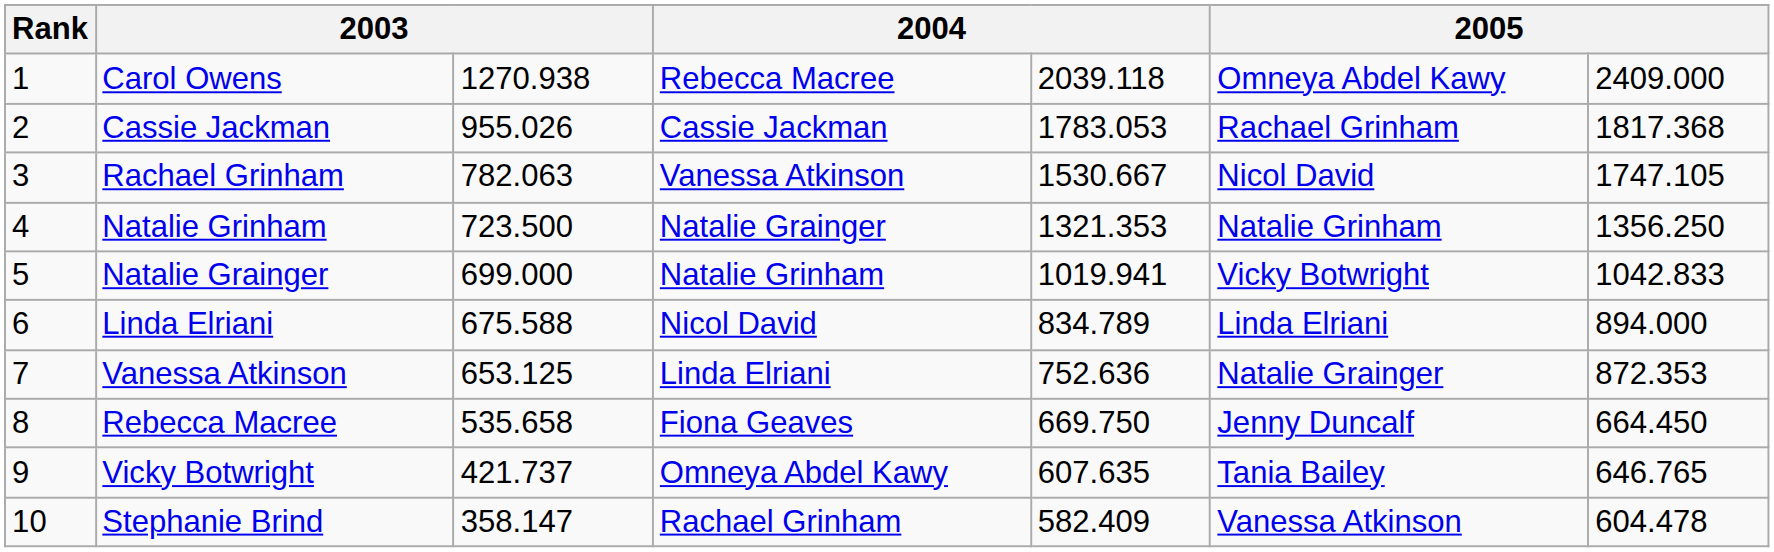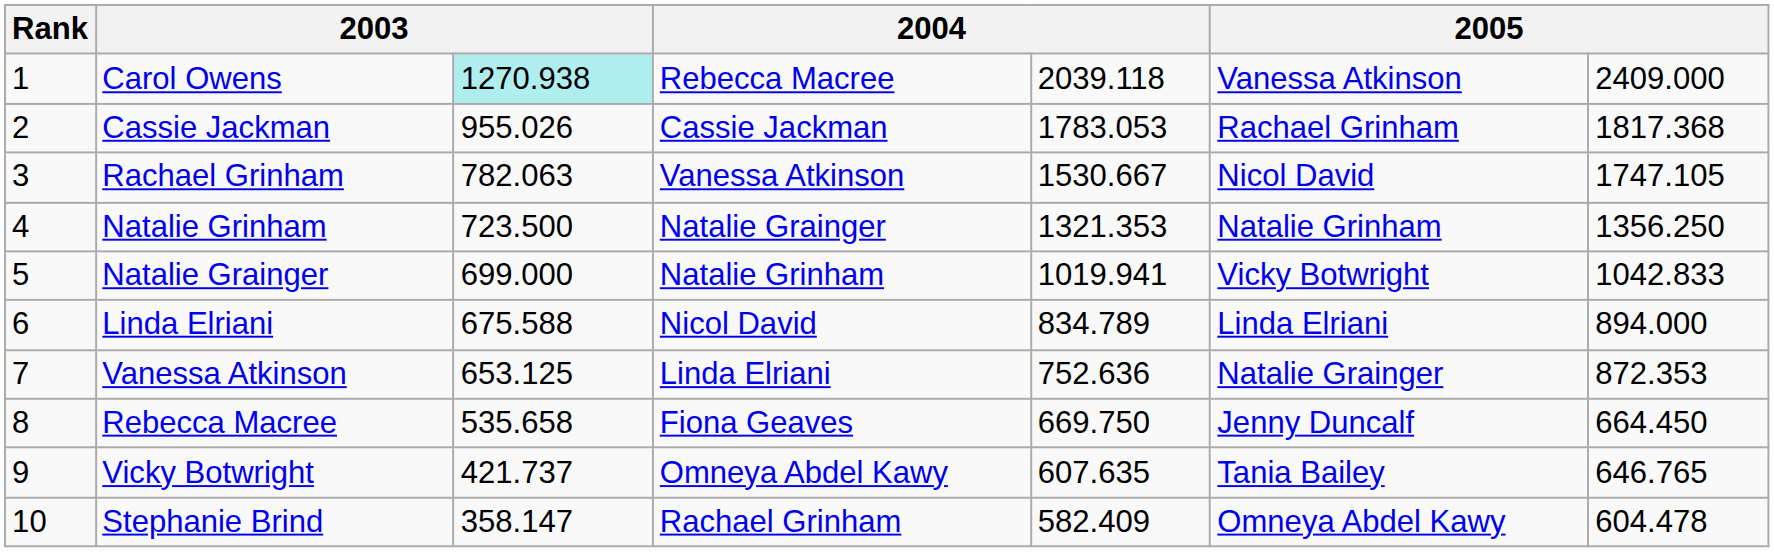Carol Owens | column 3: no background -> paleturquoise background
Carol Owens | column 6: Omneya Abdel Kawy -> Vanessa Atkinson
Stephanie Brind | column 6: Vanessa Atkinson -> Omneya Abdel Kawy
